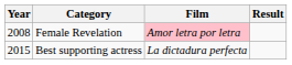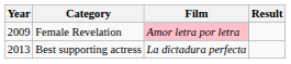Female Revelation | Year: 2008 -> 2009
Best supporting actress | Year: 2015 -> 2013
